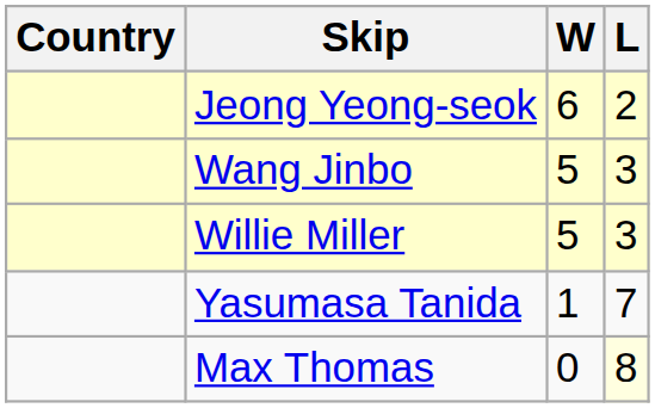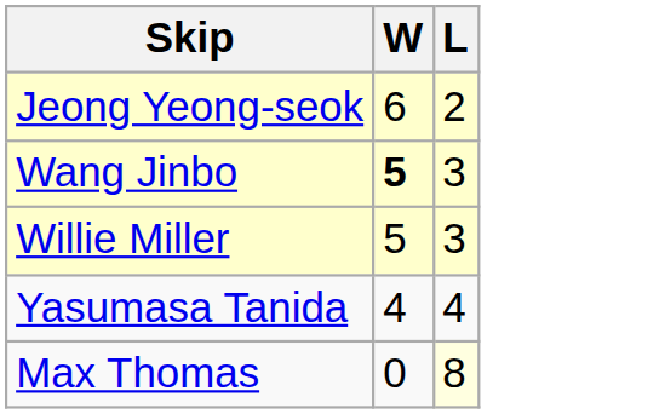- column: Country
Wang Jinbo | W: normal -> bold
Yasumasa Tanida | W: 1 -> 4
Yasumasa Tanida | L: 7 -> 4
